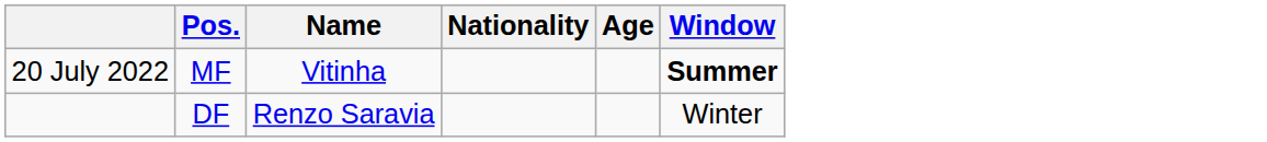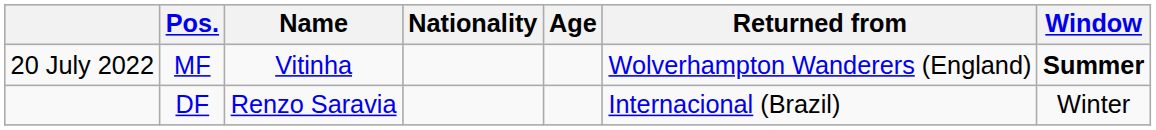+ column: Returned from | Wolverhampton Wanderers (England) | Internacional (Brazil)
